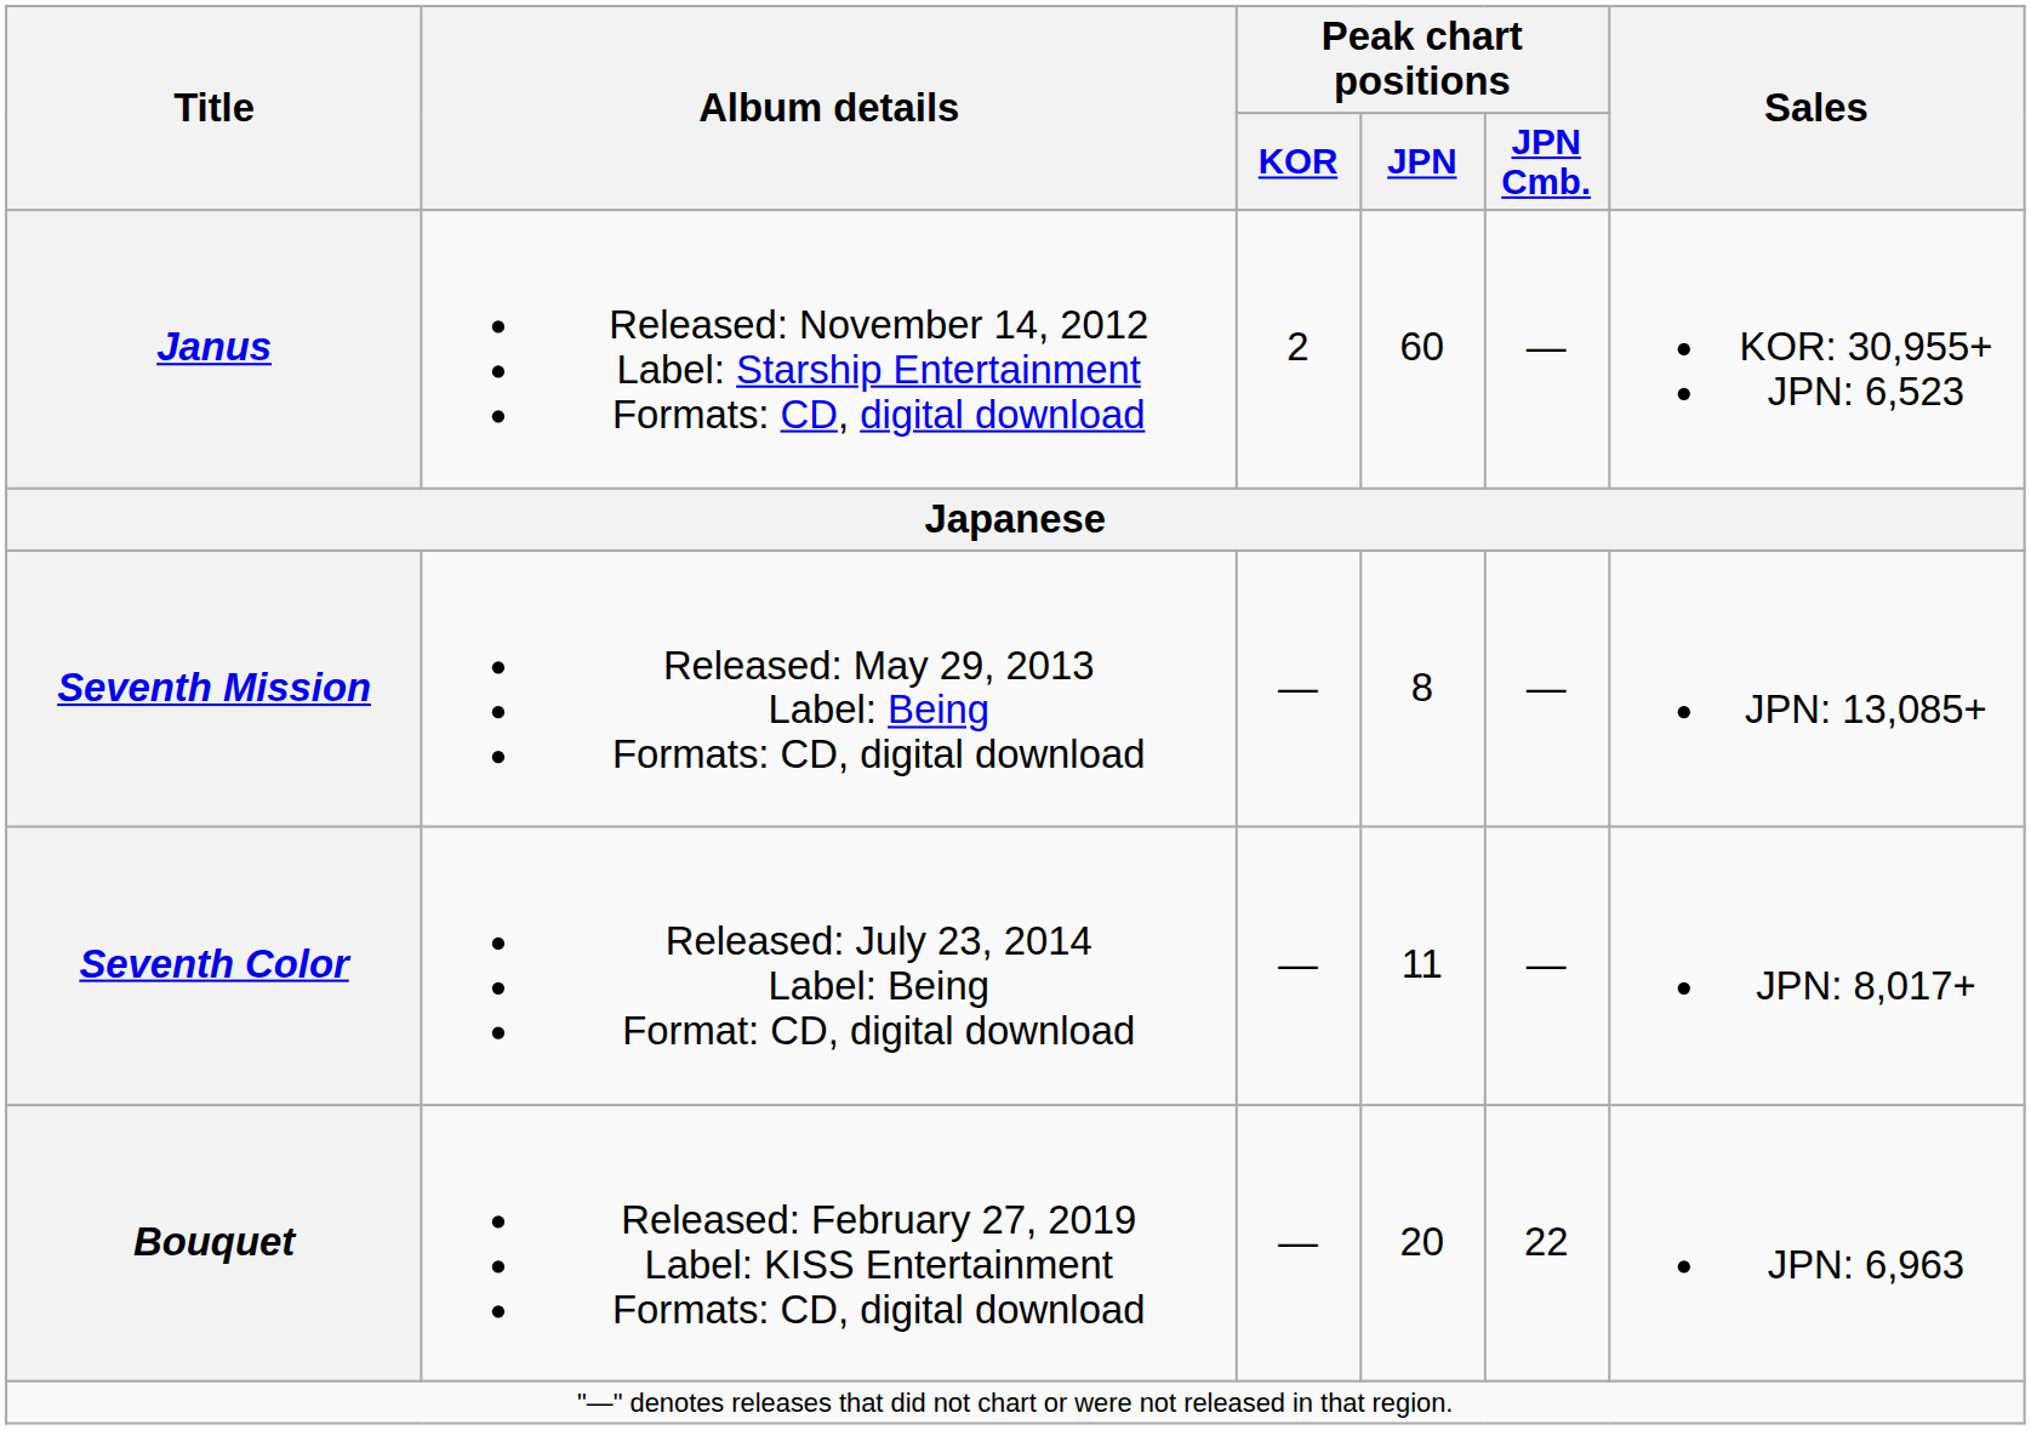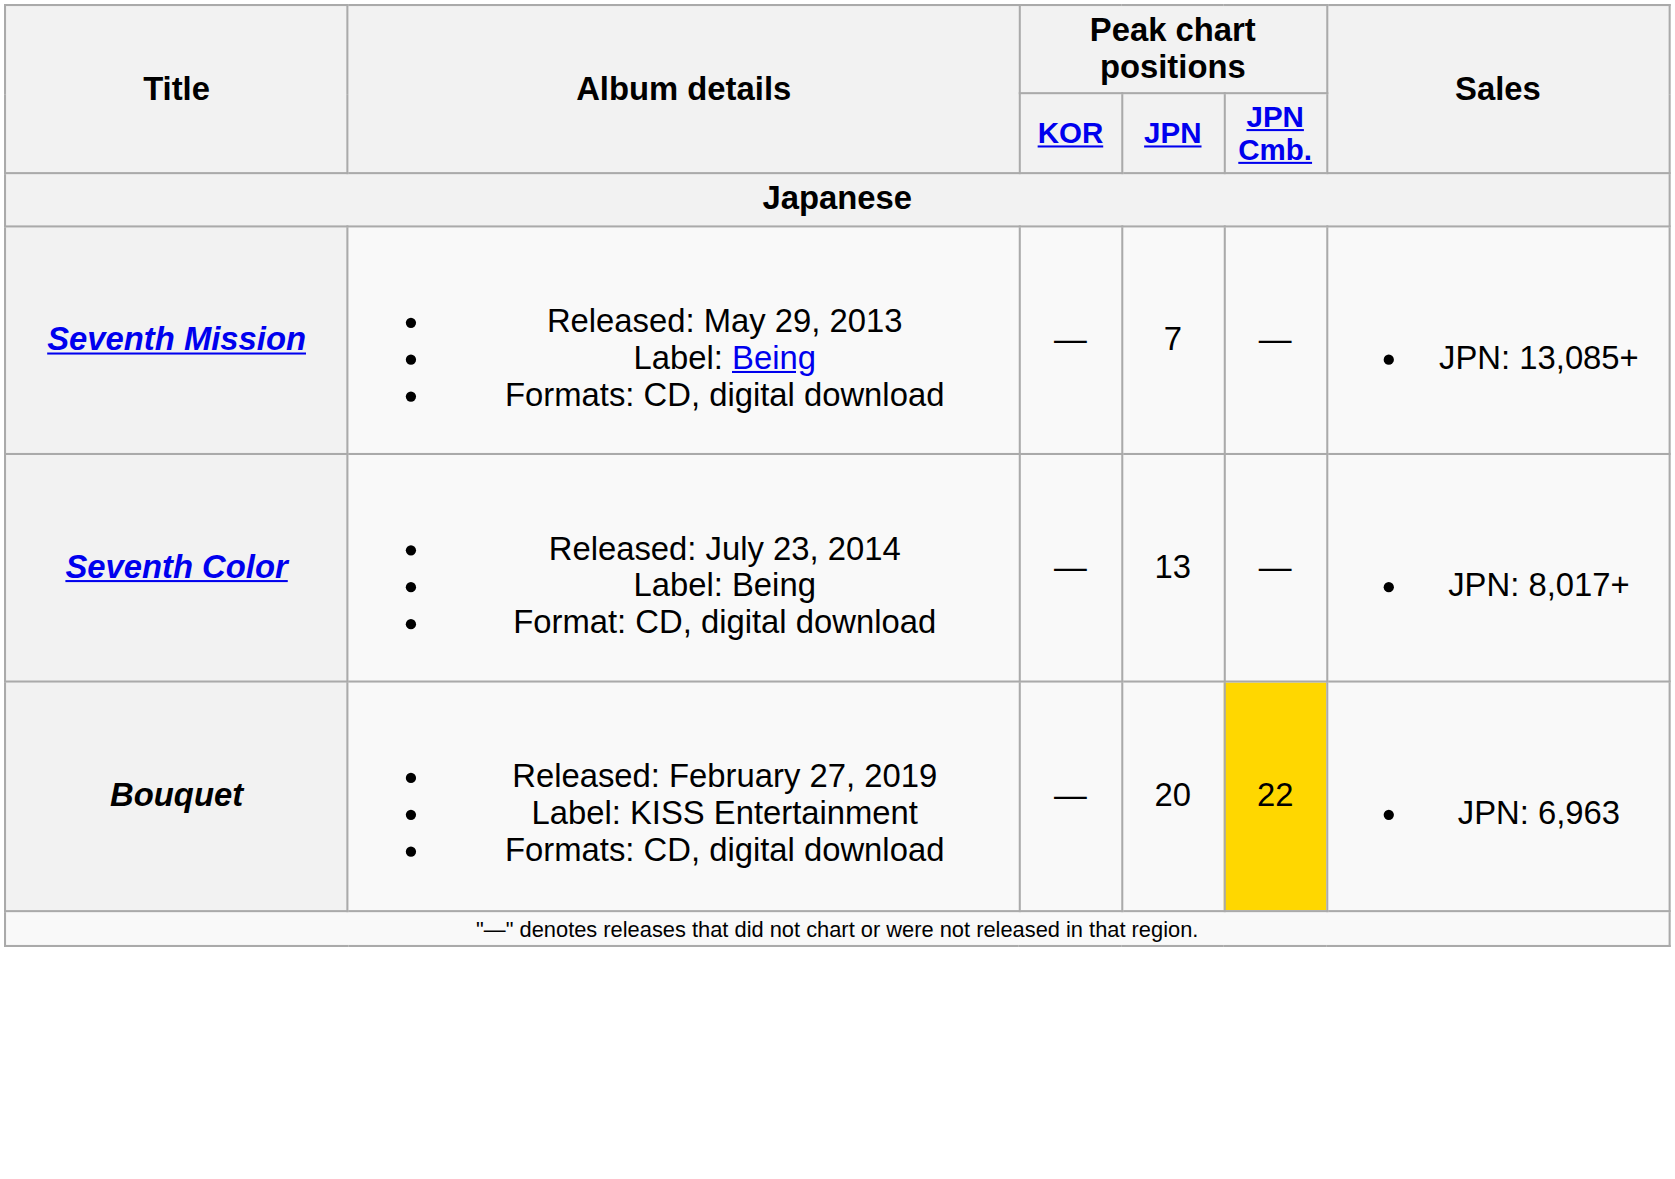- row: Janus | Released: November 14, 2012 Label: Starship Entertainment Formats: CD, digital download | 2 | 60 | — | KOR: 30,955+ JPN: 6,523
Seventh Mission | Peak chart positions / JPN: 8 -> 7
Seventh Color | Peak chart positions / JPN: 11 -> 13
Bouquet | Peak chart positions / JPN Cmb.: no background -> gold background
